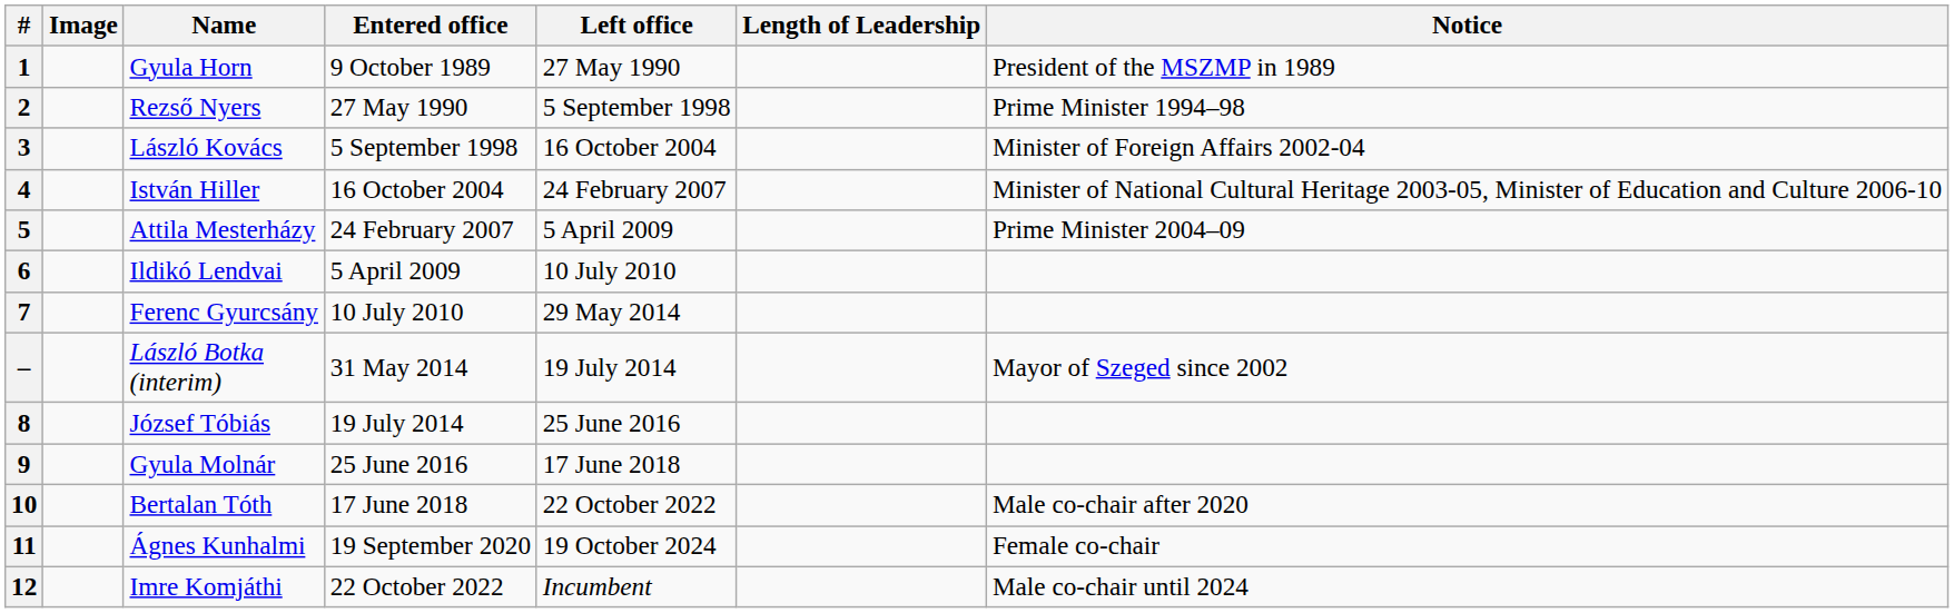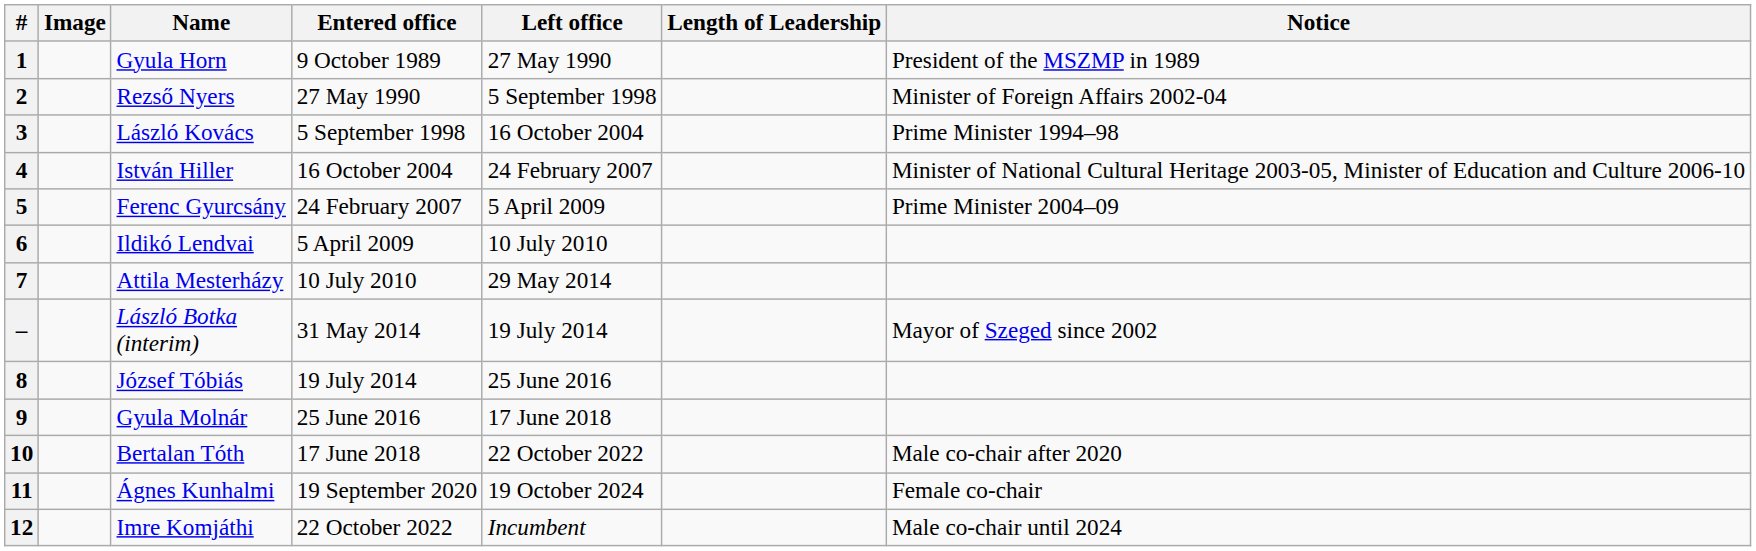2 | Notice: Prime Minister 1994–98 -> Minister of Foreign Affairs 2002-04
3 | Notice: Minister of Foreign Affairs 2002-04 -> Prime Minister 1994–98
5 | Name: Attila Mesterházy -> Ferenc Gyurcsány
7 | Name: Ferenc Gyurcsány -> Attila Mesterházy
